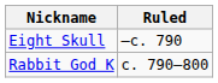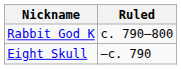rows swapped: Eight Skull <-> Rabbit God K
